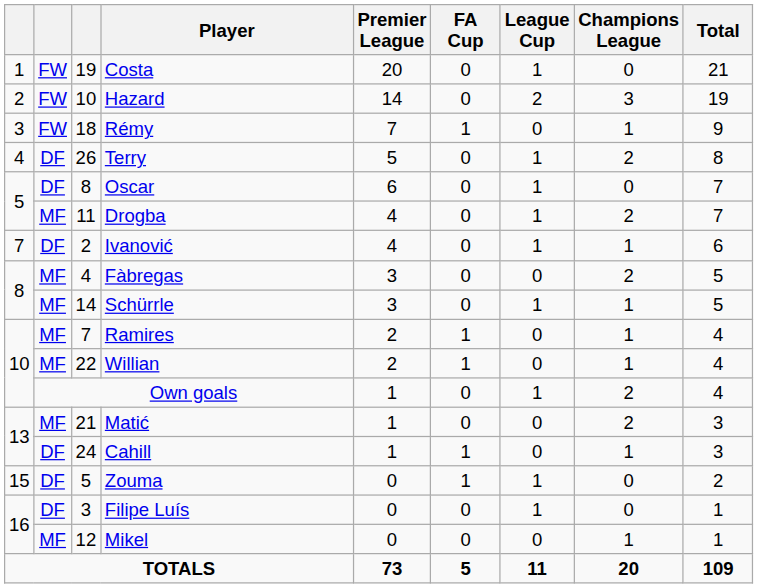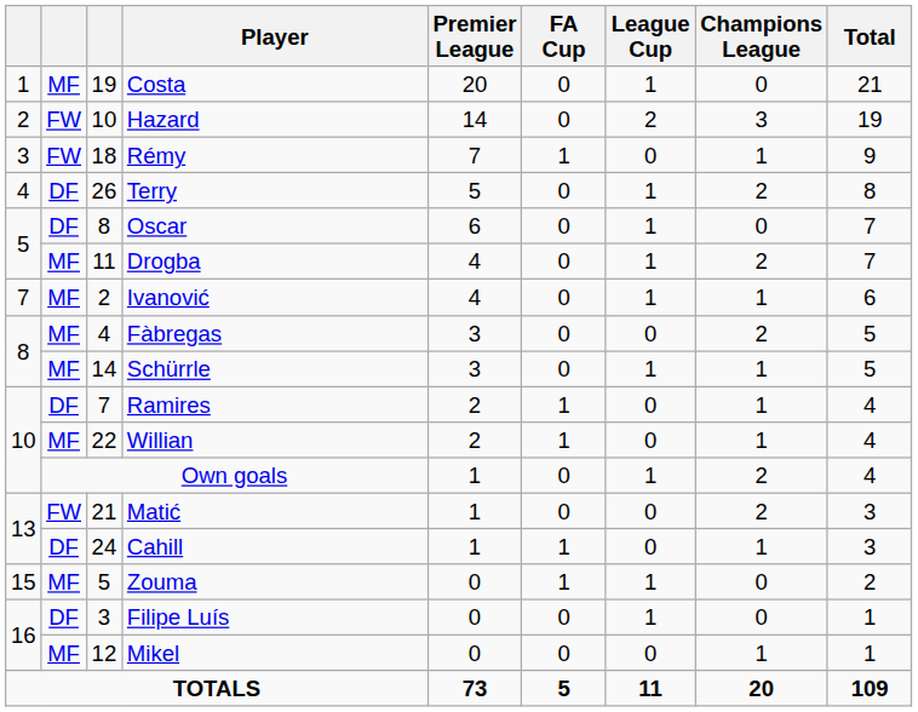Costa | column 2: FW -> MF
Ivanović | column 2: DF -> MF
Ramires | column 2: MF -> DF
Matić | column 2: MF -> FW
Zouma | column 2: DF -> MF
